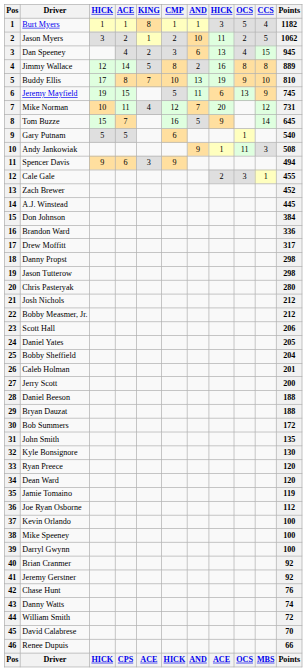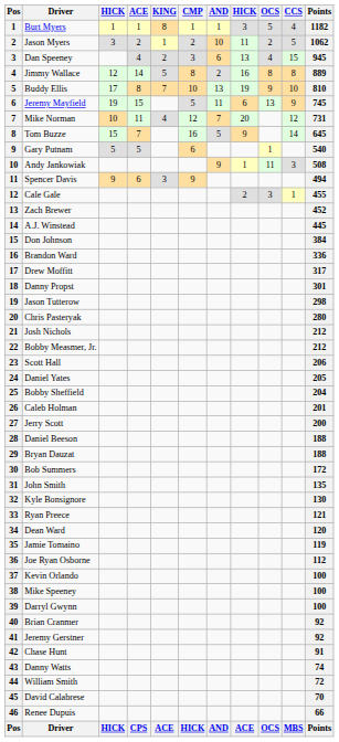Danny Propst | Points: 298 -> 301
Ryan Preece | Points: 120 -> 121
Chase Hunt | Points: 76 -> 91
